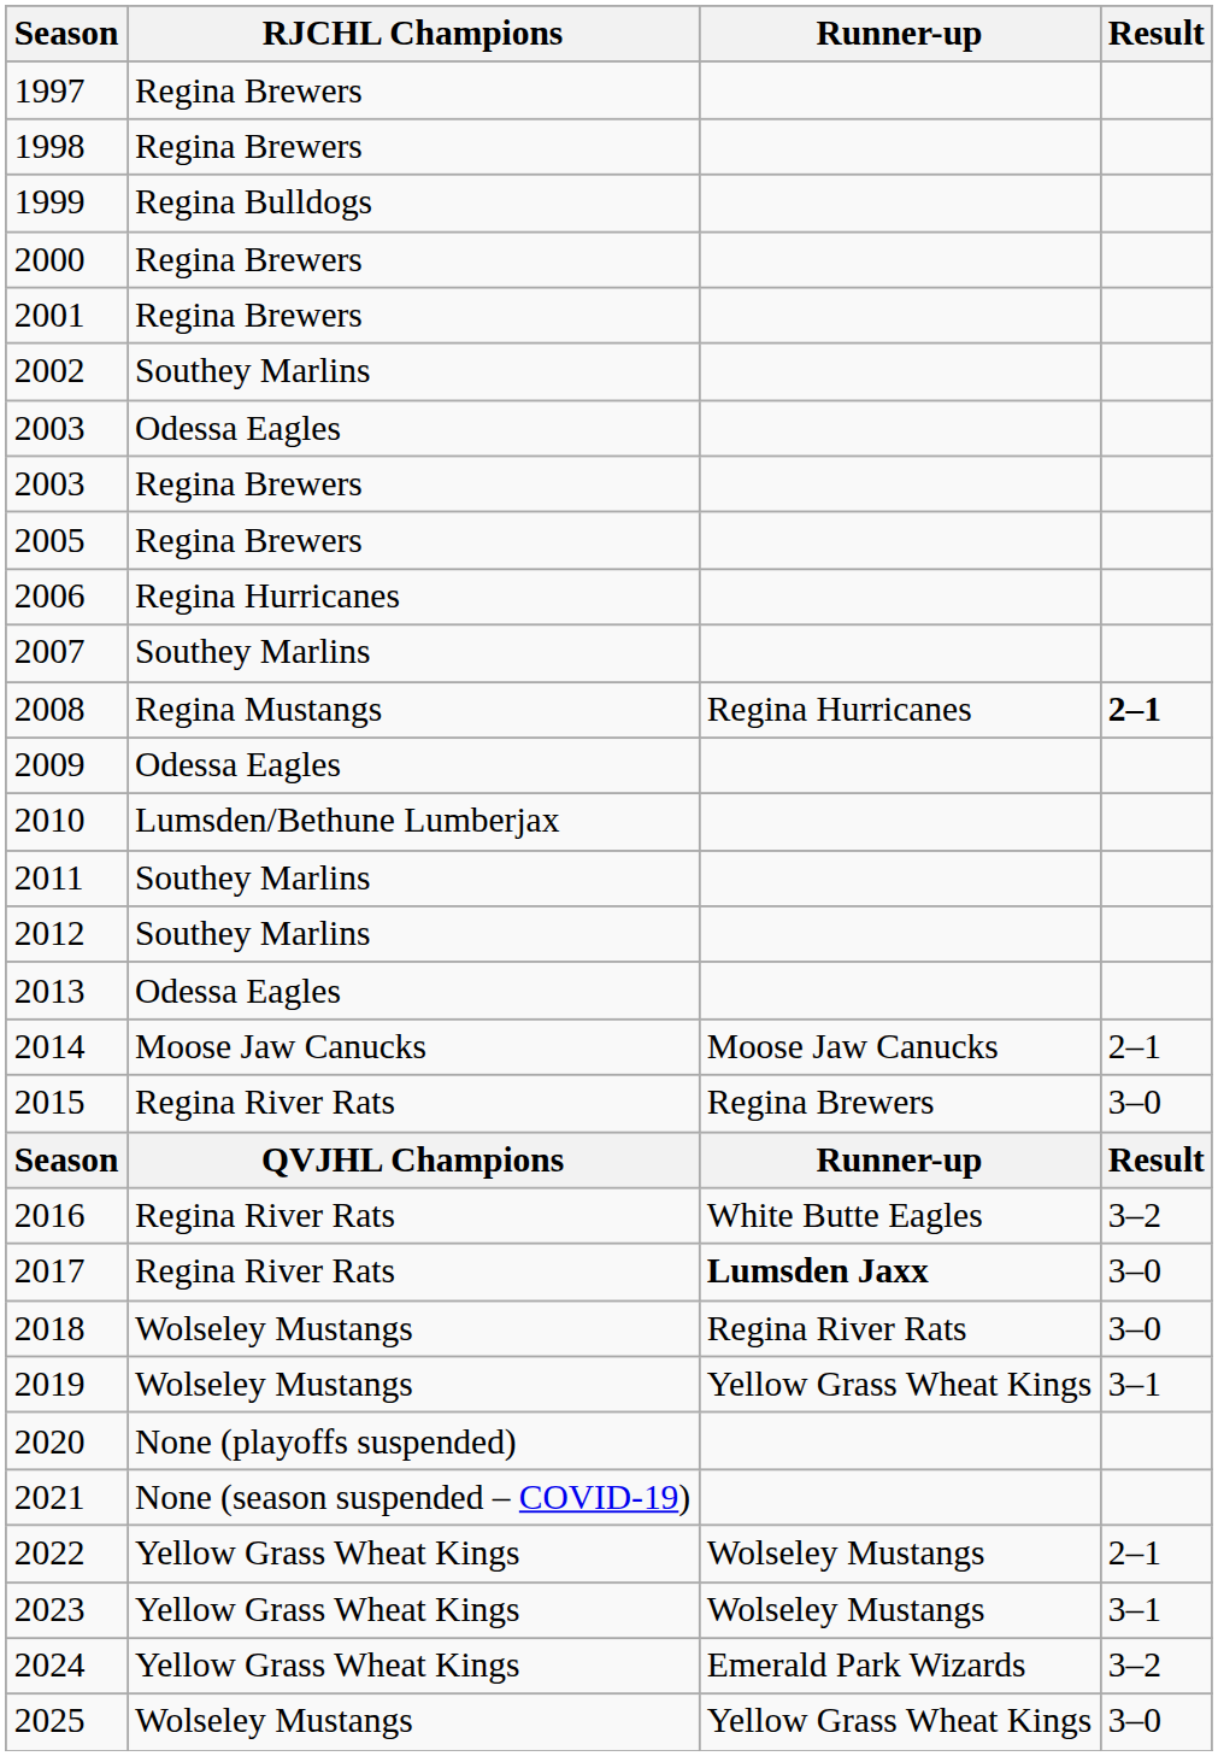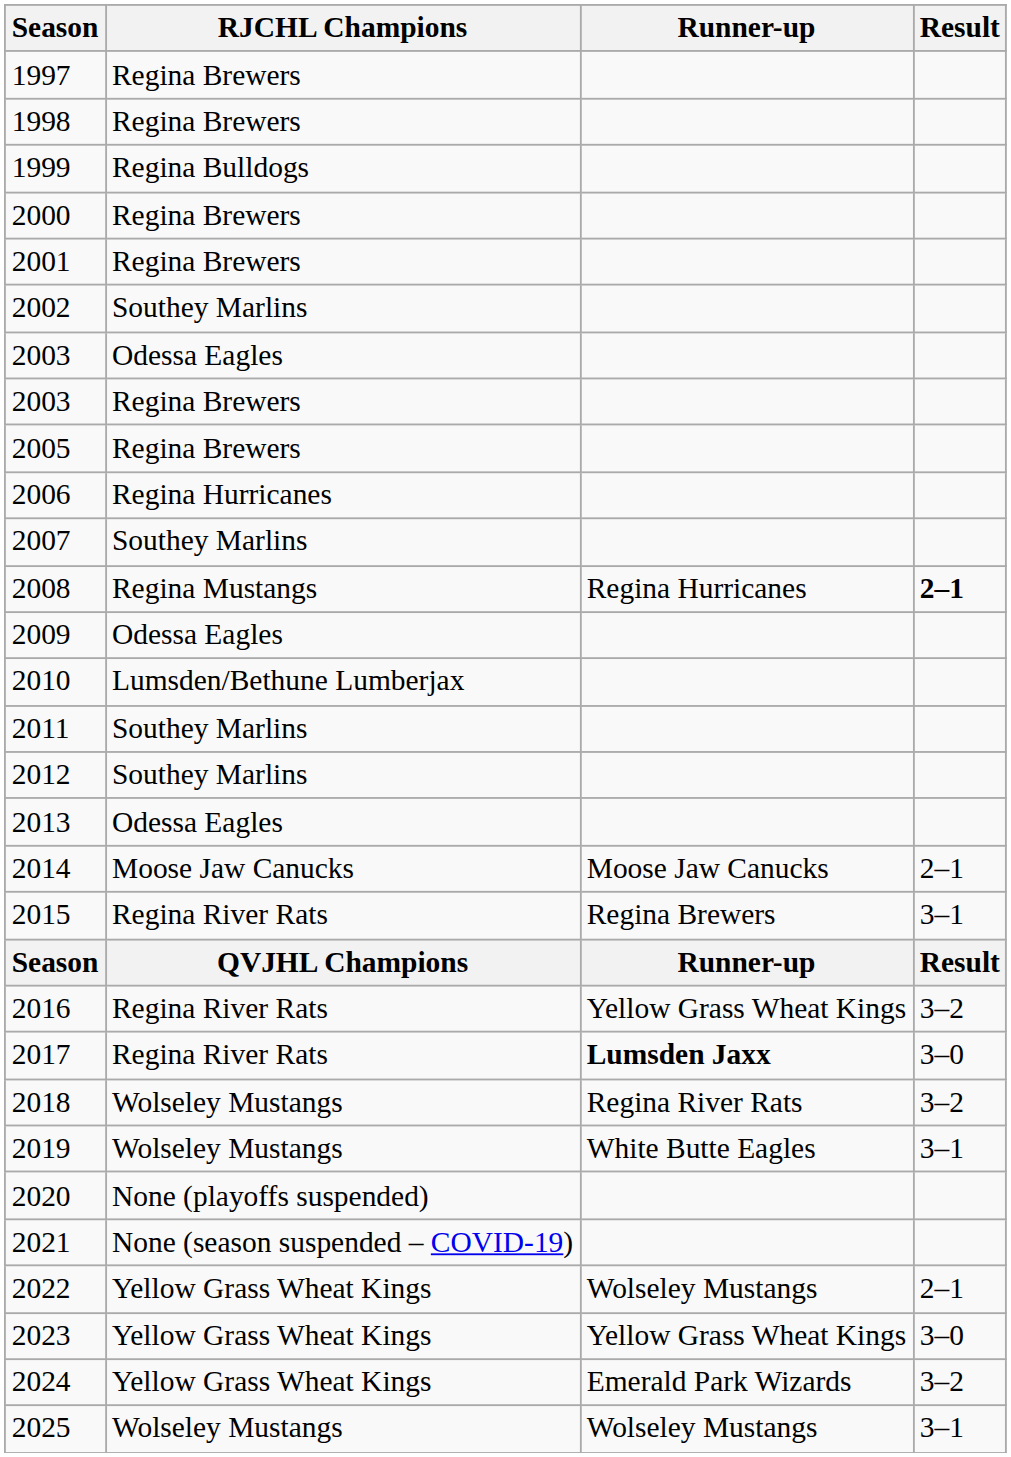2015 | Result: 3–0 -> 3–1
2016 | Runner-up: White Butte Eagles -> Yellow Grass Wheat Kings
2018 | Result: 3–0 -> 3–2
2019 | Runner-up: Yellow Grass Wheat Kings -> White Butte Eagles
2023 | Runner-up: Wolseley Mustangs -> Yellow Grass Wheat Kings
2023 | Result: 3–1 -> 3–0
2025 | Runner-up: Yellow Grass Wheat Kings -> Wolseley Mustangs
2025 | Result: 3–0 -> 3–1
